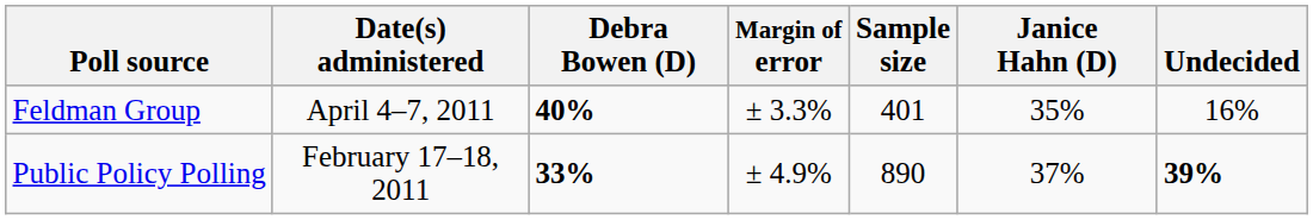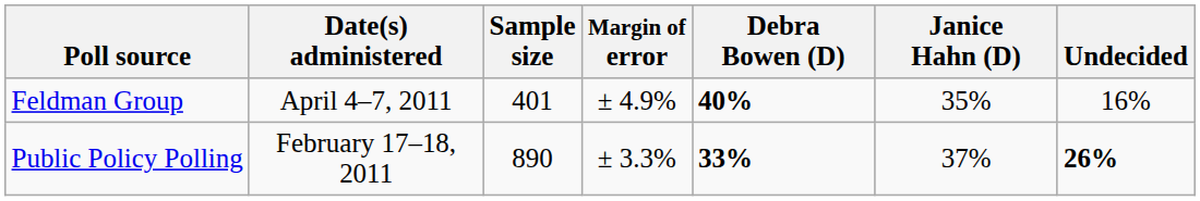columns swapped: Sample size <-> Debra Bowen (D)
Feldman Group | Margin of error: ± 3.3% -> ± 4.9%
Public Policy Polling | Margin of error: ± 4.9% -> ± 3.3%
Public Policy Polling | Undecided: 39% -> 26%
